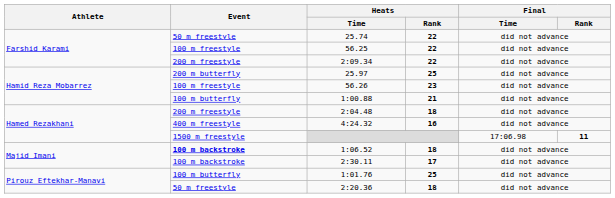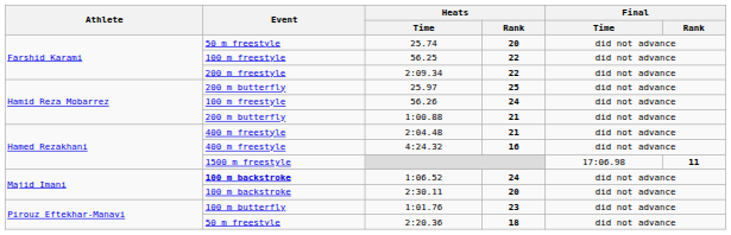25.74 | Heats / Rank: 22 -> 20
56.26 | Heats / Rank: 23 -> 24
1:00.88 | Event: 100 m butterfly -> 200 m butterfly
2:04.48 | Event: 200 m freestyle -> 400 m freestyle
2:04.48 | Heats / Rank: 18 -> 21
1:06.52 | Heats / Rank: 18 -> 24
2:30.11 | Heats / Rank: 17 -> 20
1:01.76 | Heats / Rank: 25 -> 23
